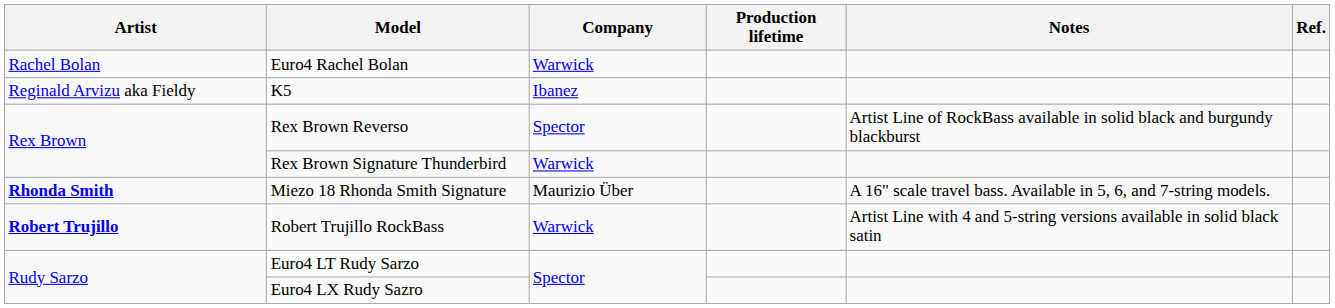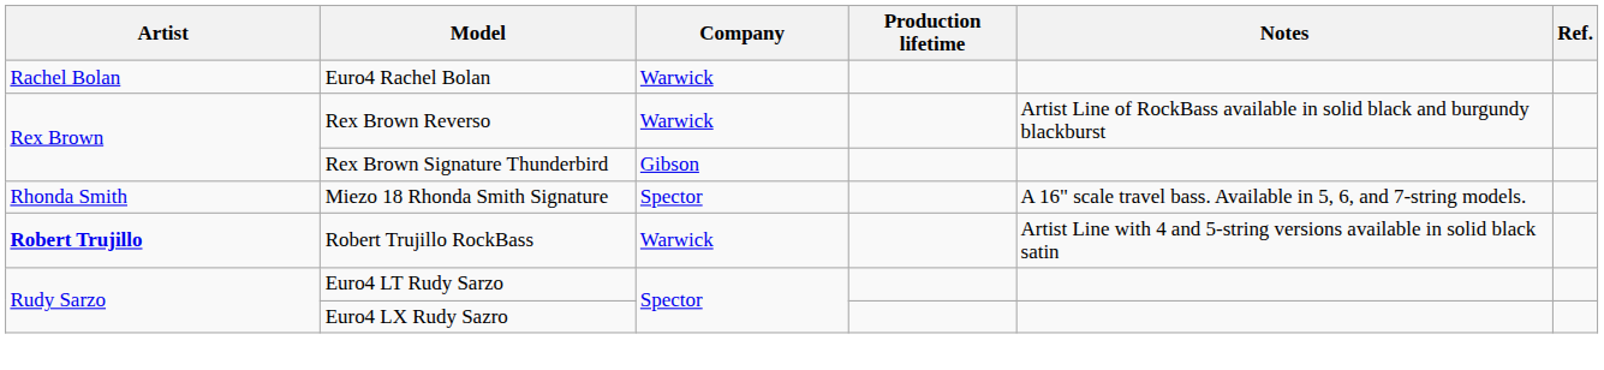- row: Reginald Arvizu aka Fieldy | K5 | Ibanez
Rex Brown Reverso | Company: Spector -> Warwick
Rex Brown Signature Thunderbird | Company: Warwick -> Gibson
Miezo 18 Rhonda Smith Signature | Artist: bold -> normal
Miezo 18 Rhonda Smith Signature | Company: Maurizio Über -> Spector
